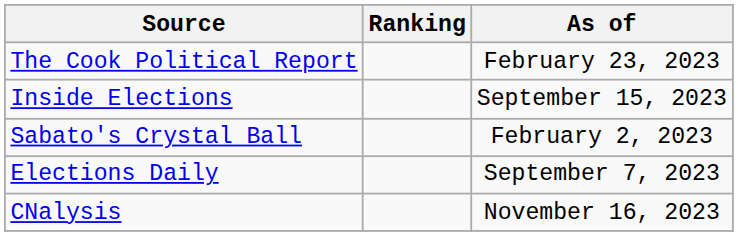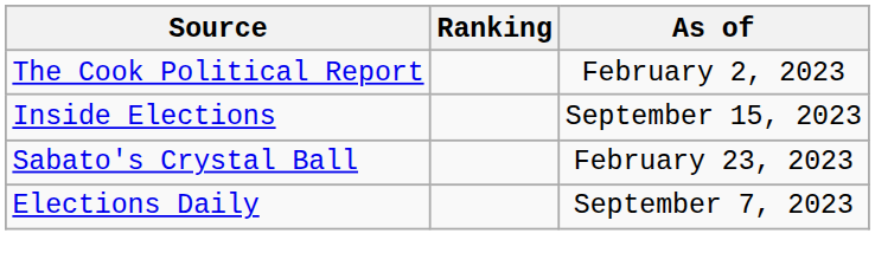The Cook Political Report | As of: February 23, 2023 -> February 2, 2023
Sabato's Crystal Ball | As of: February 2, 2023 -> February 23, 2023
- row: CNalysis | November 16, 2023
